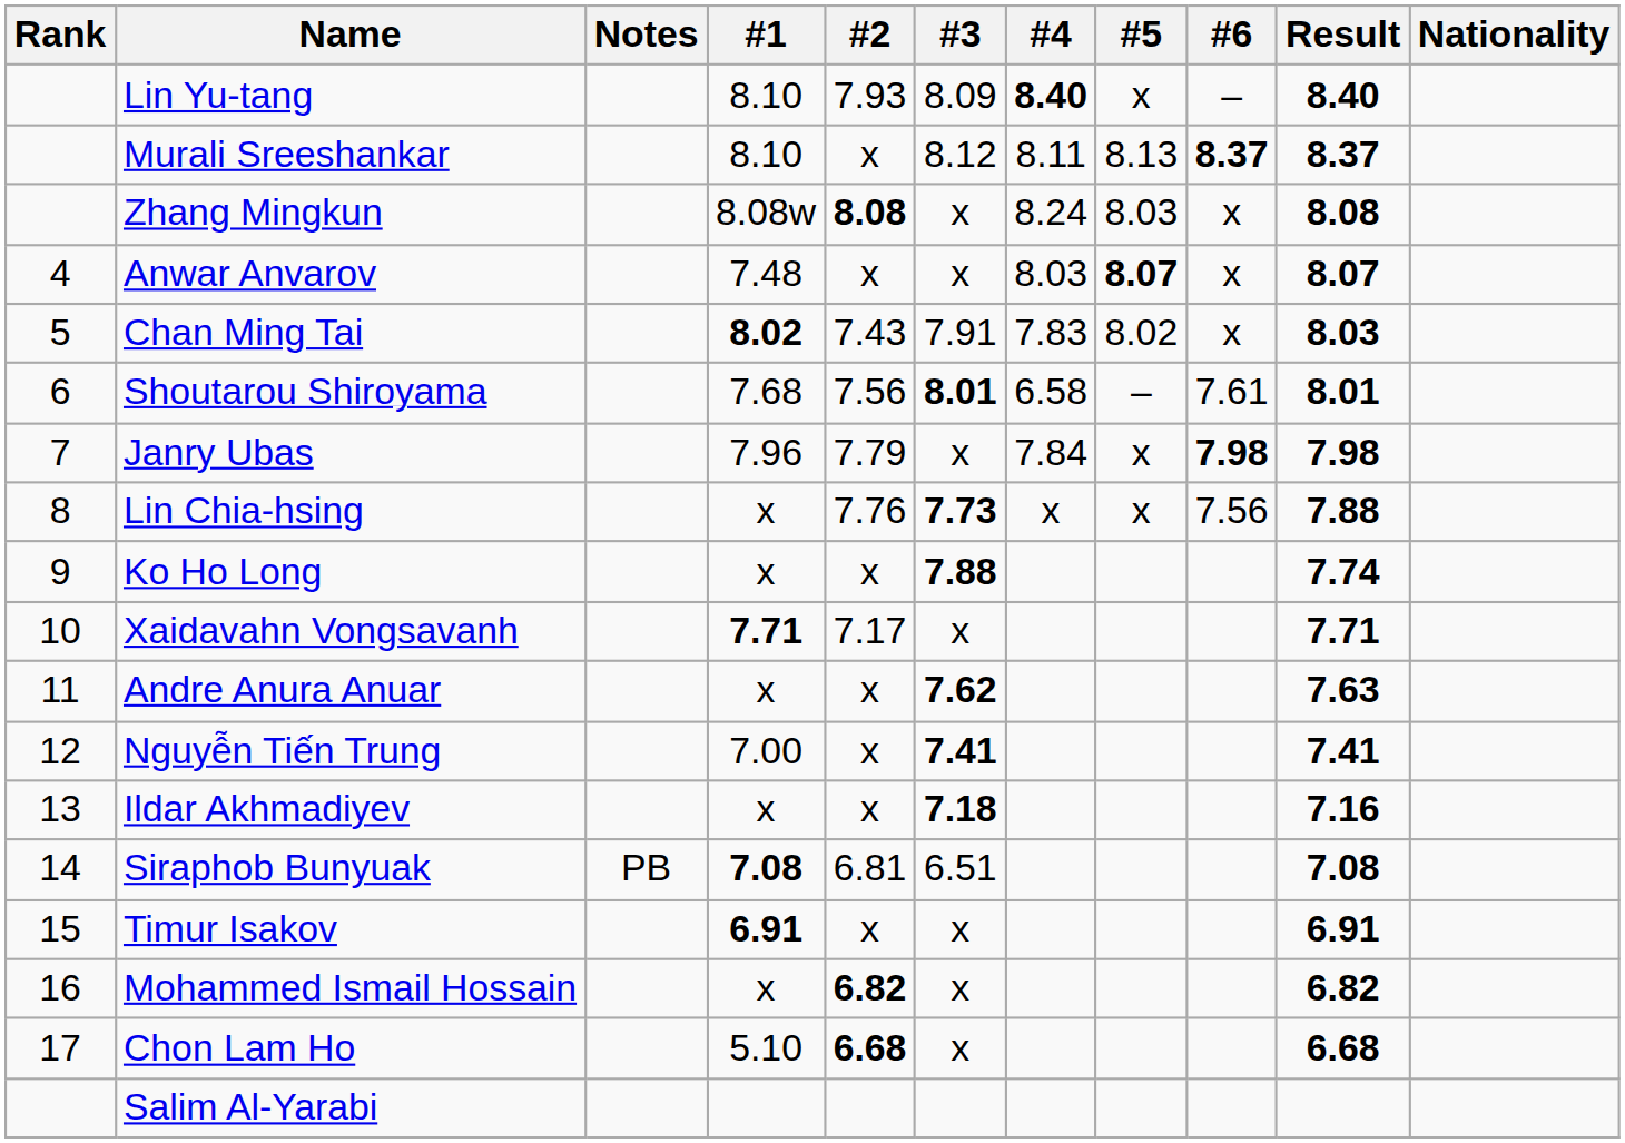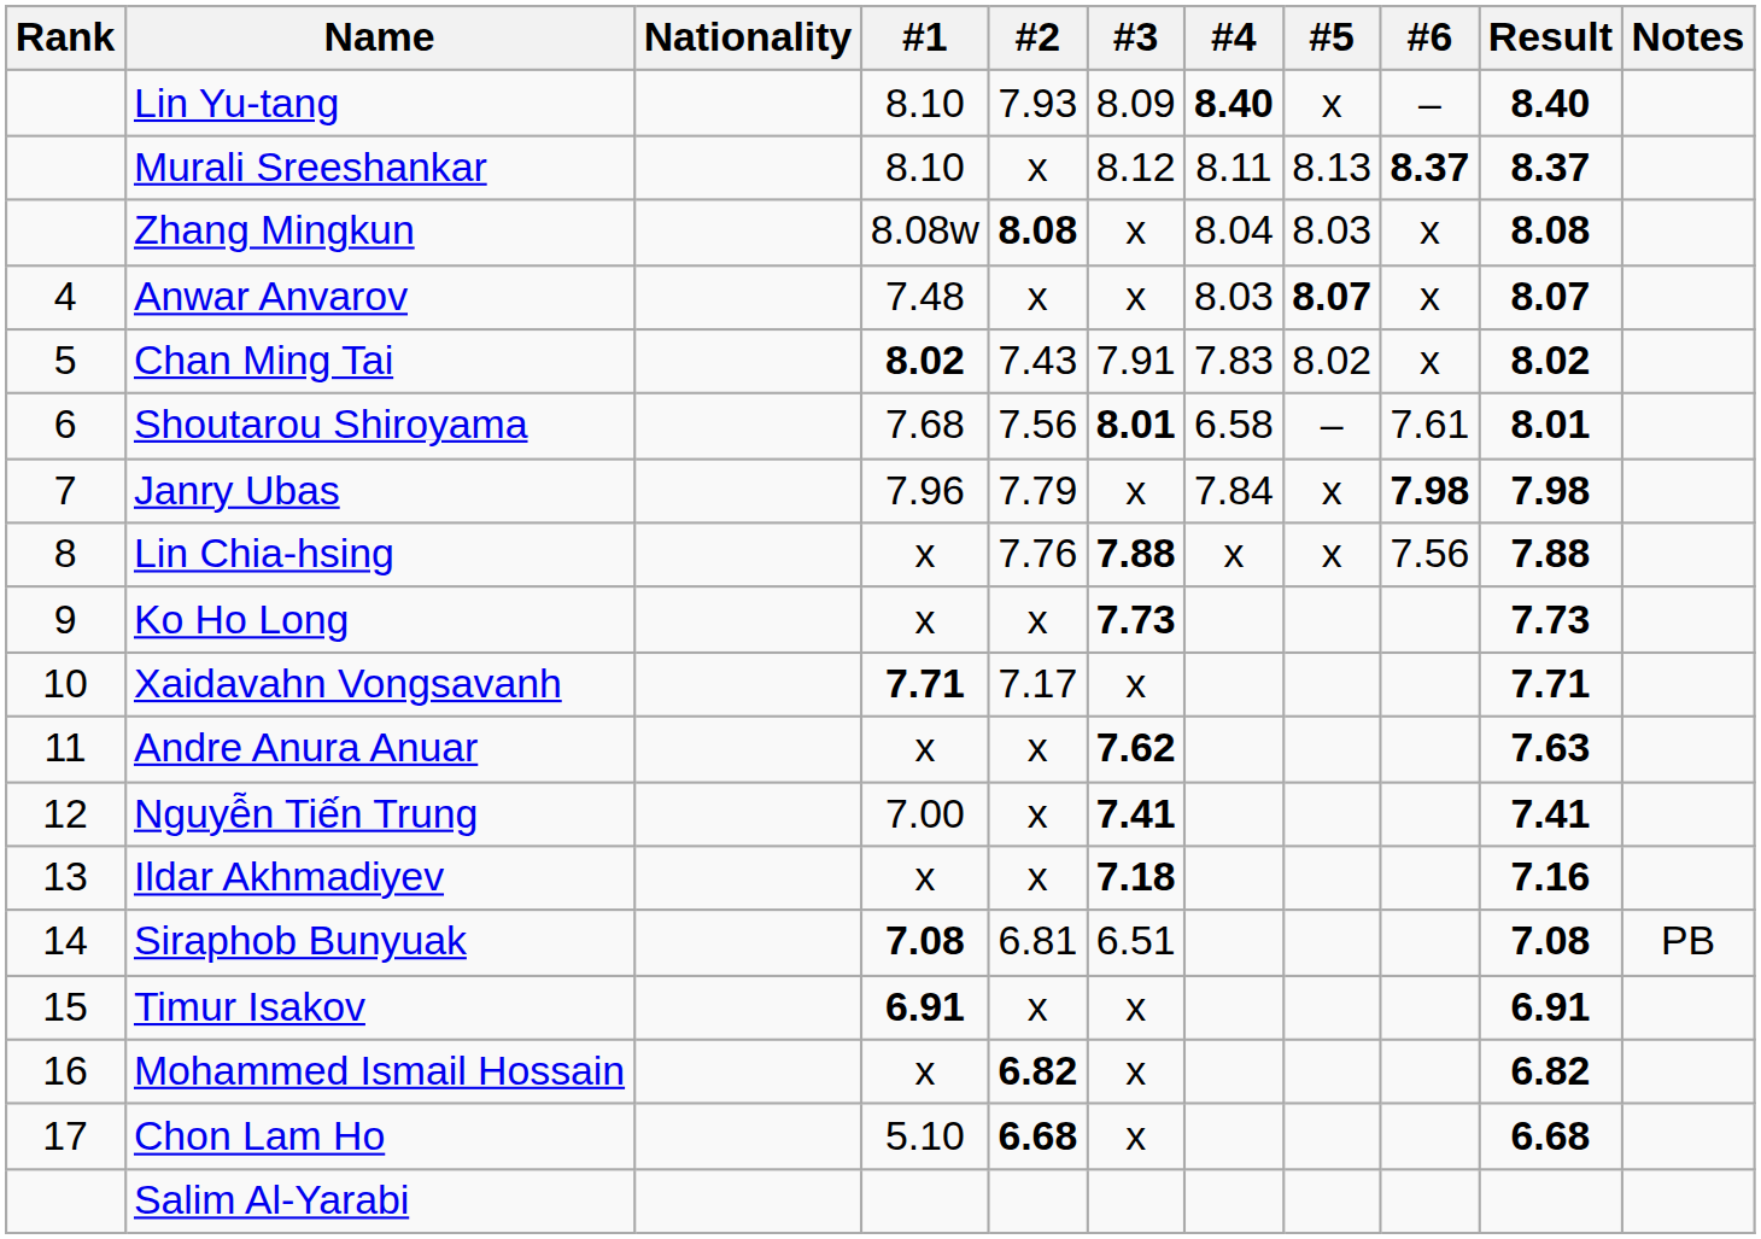columns swapped: Nationality <-> Notes
Zhang Mingkun | #4: 8.24 -> 8.04
Chan Ming Tai | Result: 8.03 -> 8.02
Lin Chia-hsing | #3: 7.73 -> 7.88
Ko Ho Long | #3: 7.88 -> 7.73
Ko Ho Long | Result: 7.74 -> 7.73
